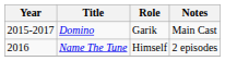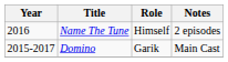rows swapped: Domino <-> Name The Tune
